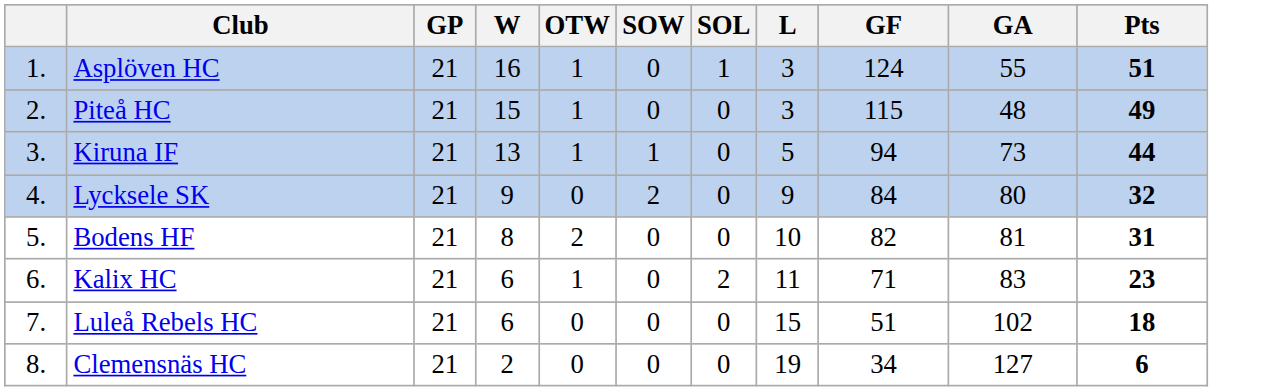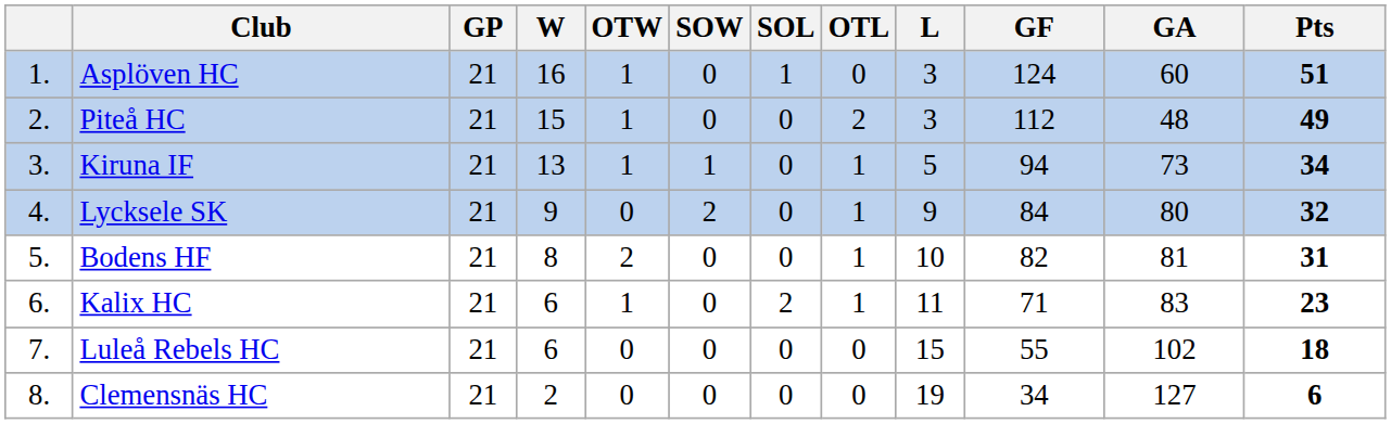+ column: OTL | 0 | 2 | 1 | 1 | 1 | 1 | 0 | 0
Asplöven HC | GA: 55 -> 60
Piteå HC | GF: 115 -> 112
Kiruna IF | Pts: 44 -> 34
Luleå Rebels HC | GF: 51 -> 55
